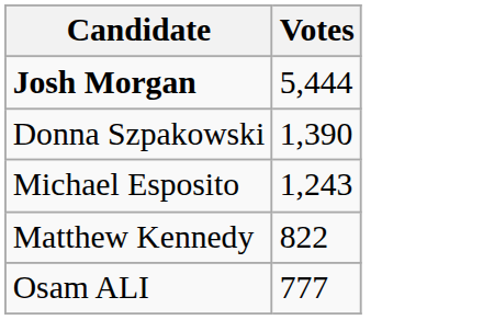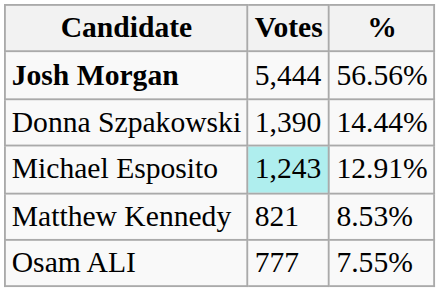+ column: % | 56.56% | 14.44% | 12.91% | 8.53% | 7.55%
Michael Esposito | Votes: no background -> paleturquoise background
Matthew Kennedy | Votes: 822 -> 821
